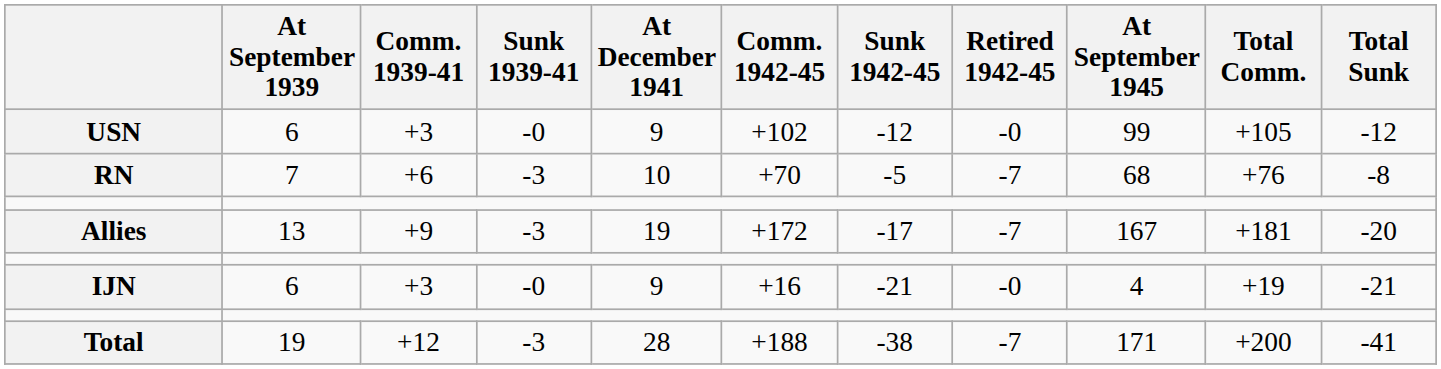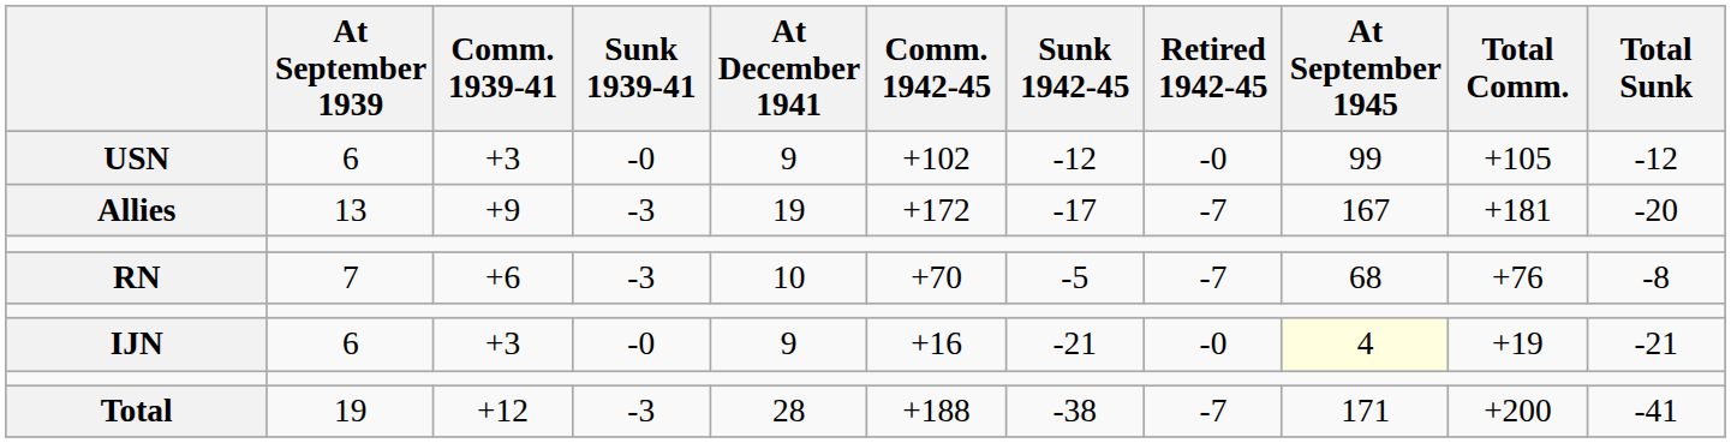rows swapped: RN <-> Allies
IJN | At September 1945: no background -> lightyellow background
